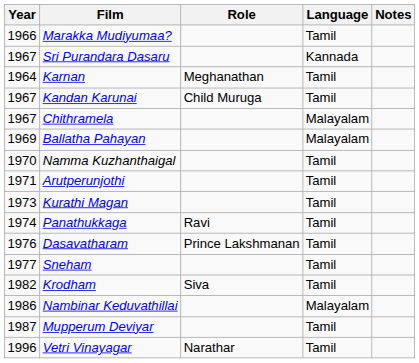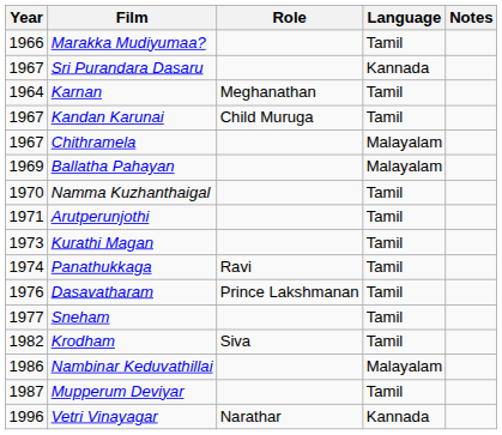Vetri Vinayagar | Language: Tamil -> Kannada
